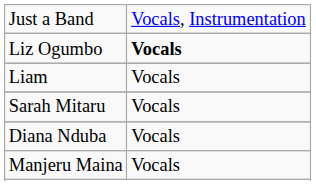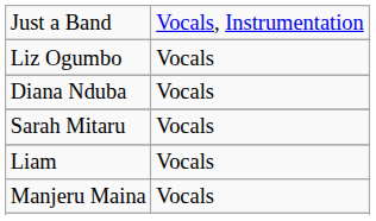Liz Ogumbo | column 2: bold -> normal
rows swapped: Diana Nduba <-> Liam
